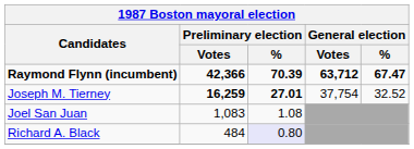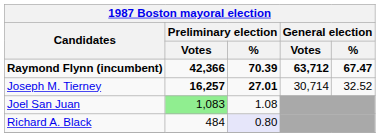Joseph M. Tierney | Preliminary election / Votes: 16,259 -> 16,257
Joseph M. Tierney | General election / Votes: 37,754 -> 30,714
Joel San Juan | Preliminary election / Votes: no background -> lightgreen background
